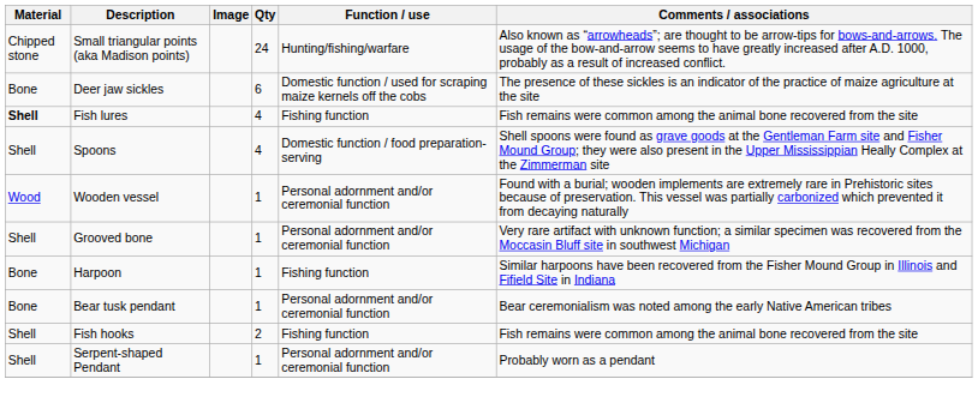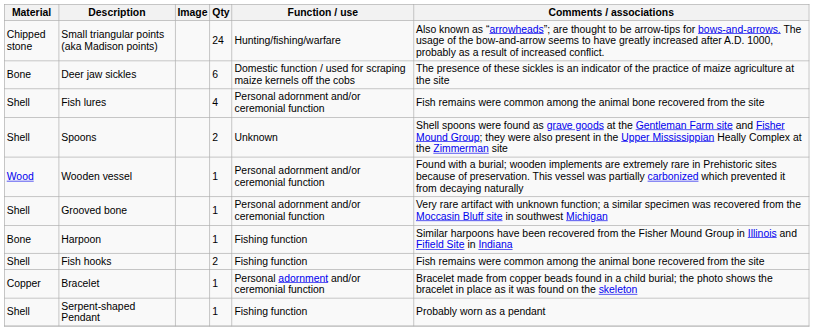Fish lures | Material: bold -> normal
Fish lures | Function / use: Fishing function -> Personal adornment and/or ceremonial function
Spoons | Qty: 4 -> 2
Spoons | Function / use: Domestic function / food preparation-serving -> Unknown
- row: Bone | Bear tusk pendant | 1 | Personal adornment and/or ceremonial function | Bear ceremonialism was noted among the early Native American tribes
+ row: Copper | Bracelet | 1 | Personal adornment and/or ceremonial function | Bracelet made from copper beads found in a child burial; the photo shows the bracelet in place as it was found on the skeleton
Serpent-shaped Pendant | Function / use: Personal adornment and/or ceremonial function -> Fishing function
